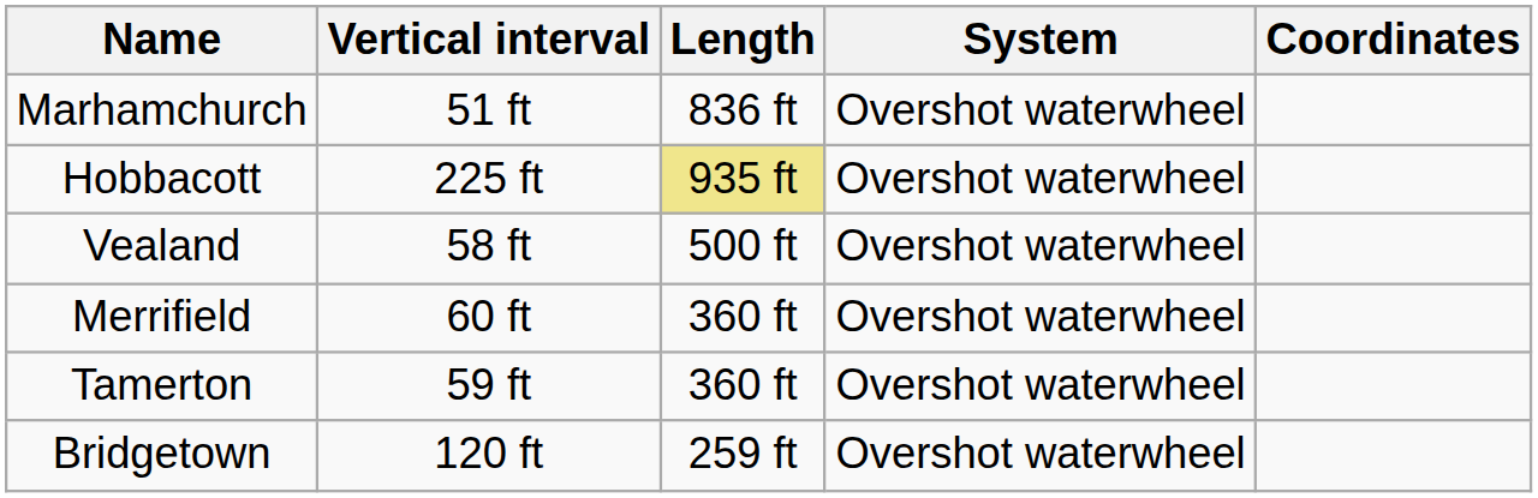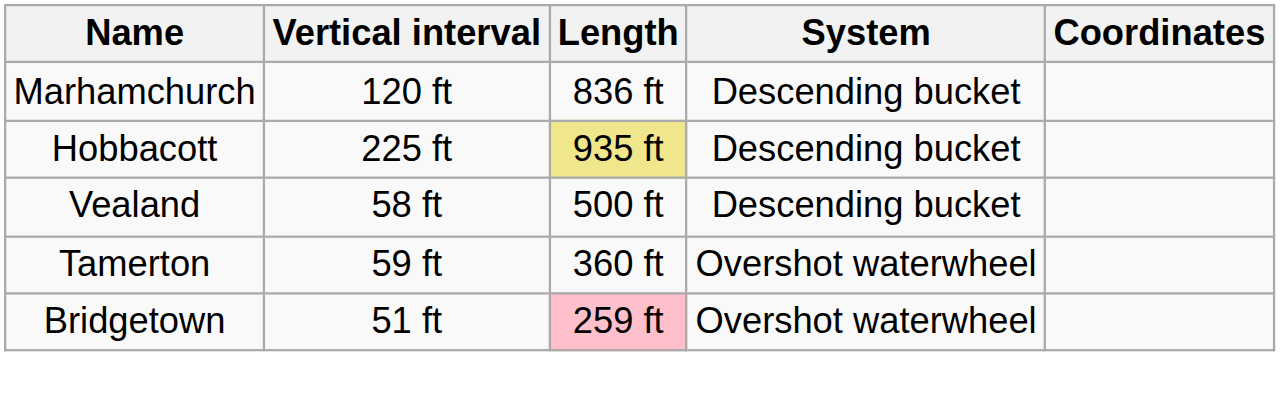Marhamchurch | Vertical interval: 51 ft -> 120 ft
Marhamchurch | System: Overshot waterwheel -> Descending bucket
Hobbacott | System: Overshot waterwheel -> Descending bucket
Vealand | System: Overshot waterwheel -> Descending bucket
- row: Merrifield | 60 ft | 360 ft | Overshot waterwheel
Bridgetown | Vertical interval: 120 ft -> 51 ft
Bridgetown | Length: no background -> pink background
